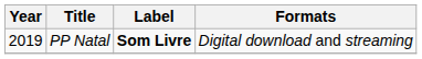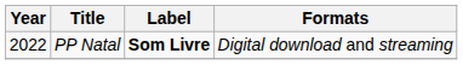PP Natal | Year: 2019 -> 2022
